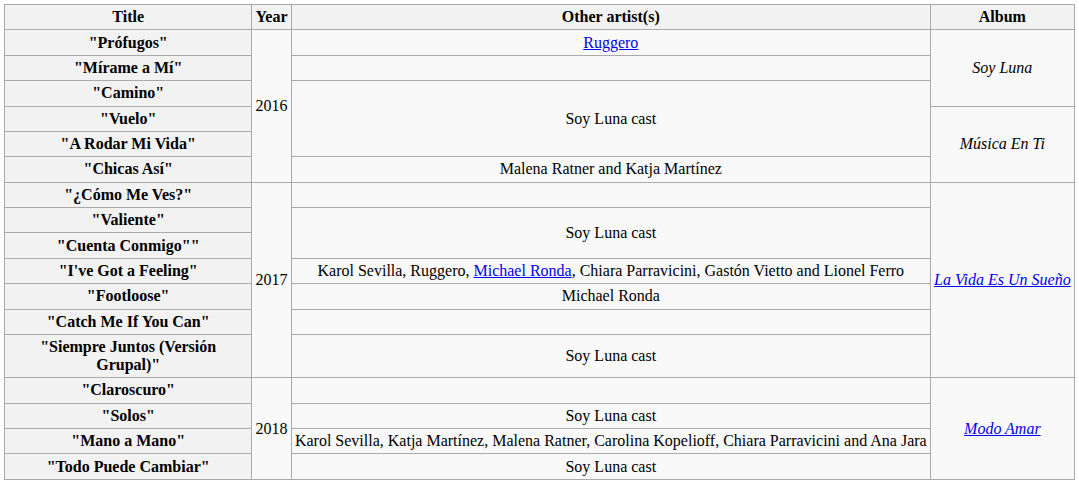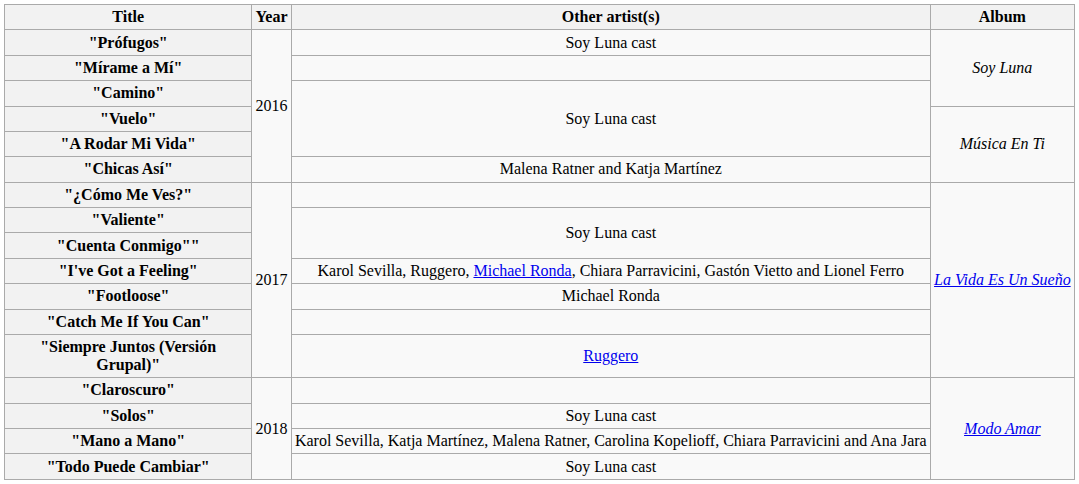"Prófugos" | Other artist(s): Ruggero -> Soy Luna cast
"Siempre Juntos (Versión Grupal)" | Other artist(s): Soy Luna cast -> Ruggero
